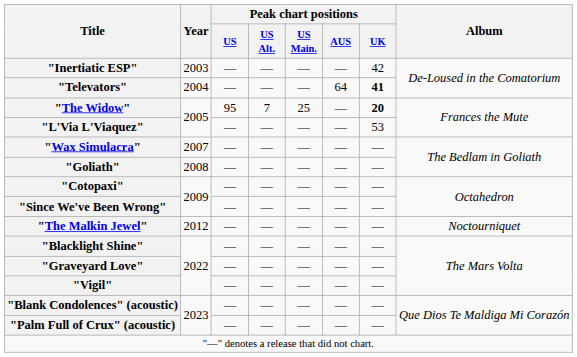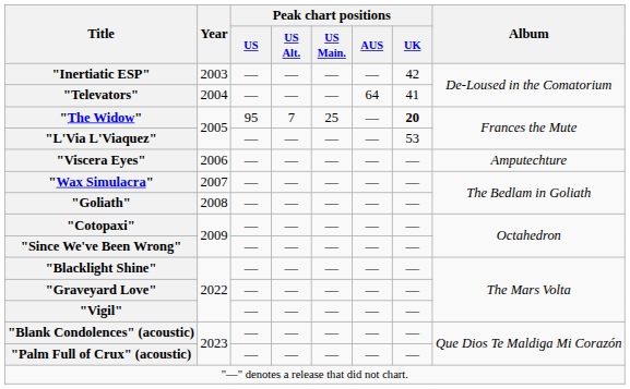"Televators" | Peak chart positions / UK: bold -> normal
+ row: "Viscera Eyes" | 2006 | — | — | — | — | — | Amputechture
- row: "The Malkin Jewel" | 2012 | — | — | — | — | — | Noctourniquet
